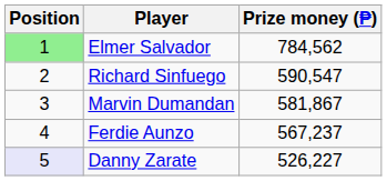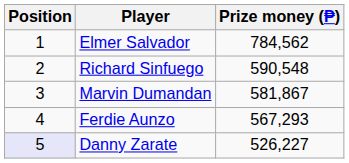Elmer Salvador | Position: lightgreen background -> no background
Richard Sinfuego | Prize money (₱): 590,547 -> 590,548
Ferdie Aunzo | Prize money (₱): 567,237 -> 567,293
